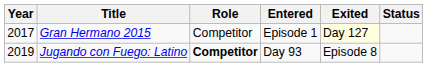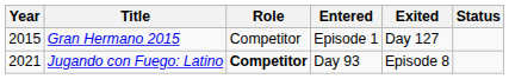Gran Hermano 2015 | Year: 2017 -> 2015
Gran Hermano 2015 | Exited: lightyellow background -> no background
Jugando con Fuego: Latino | Year: 2019 -> 2021
